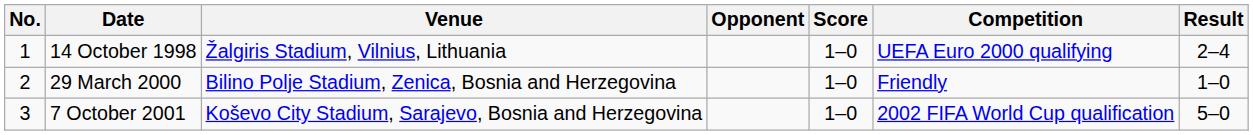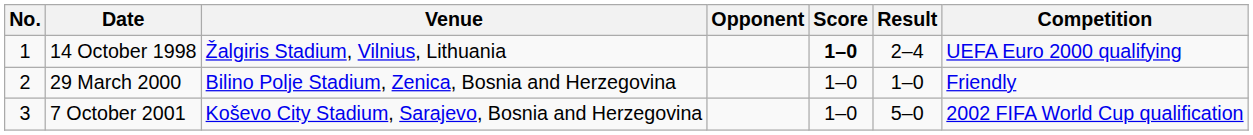columns swapped: Result <-> Competition
14 October 1998 | Score: normal -> bold
